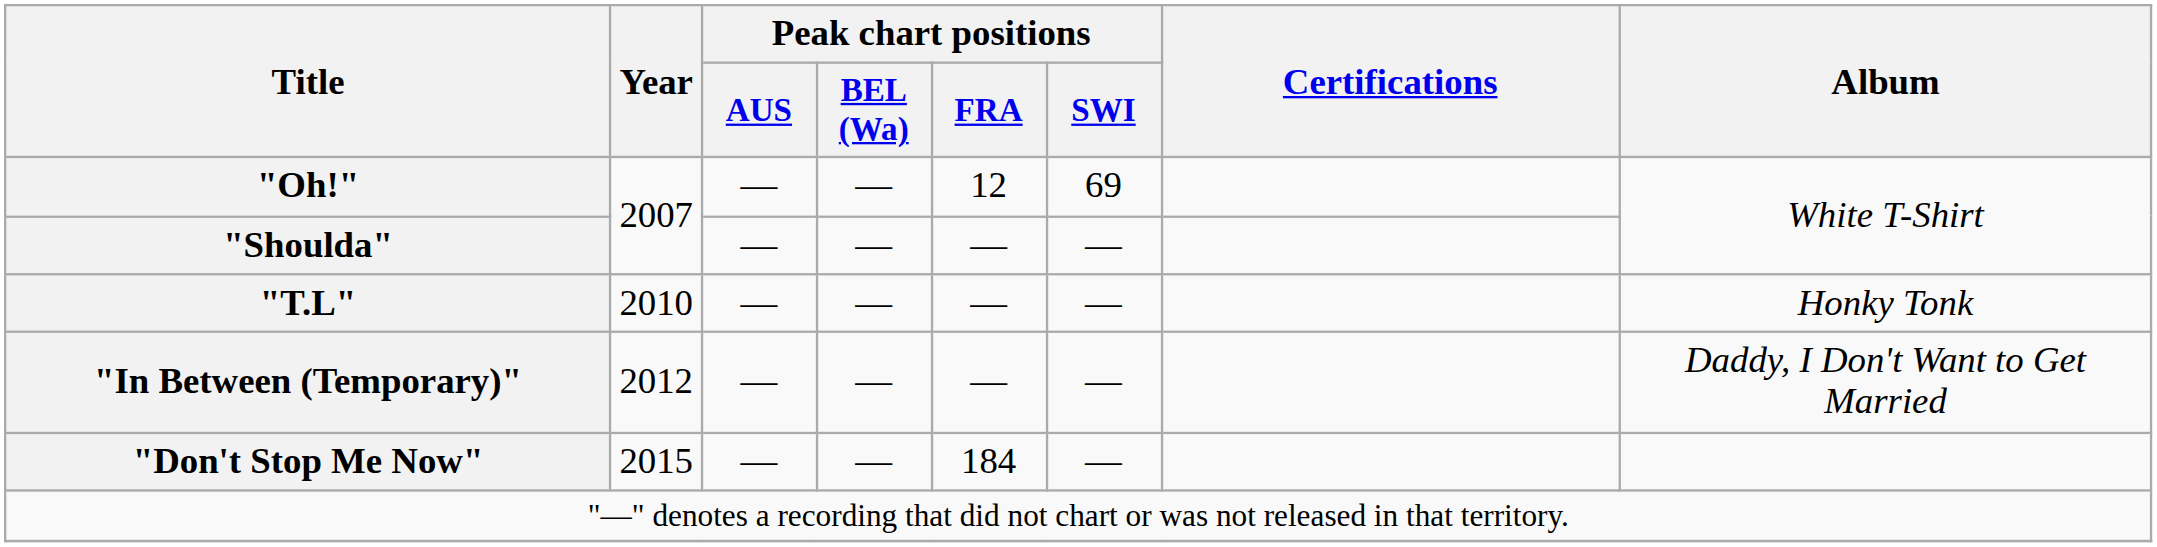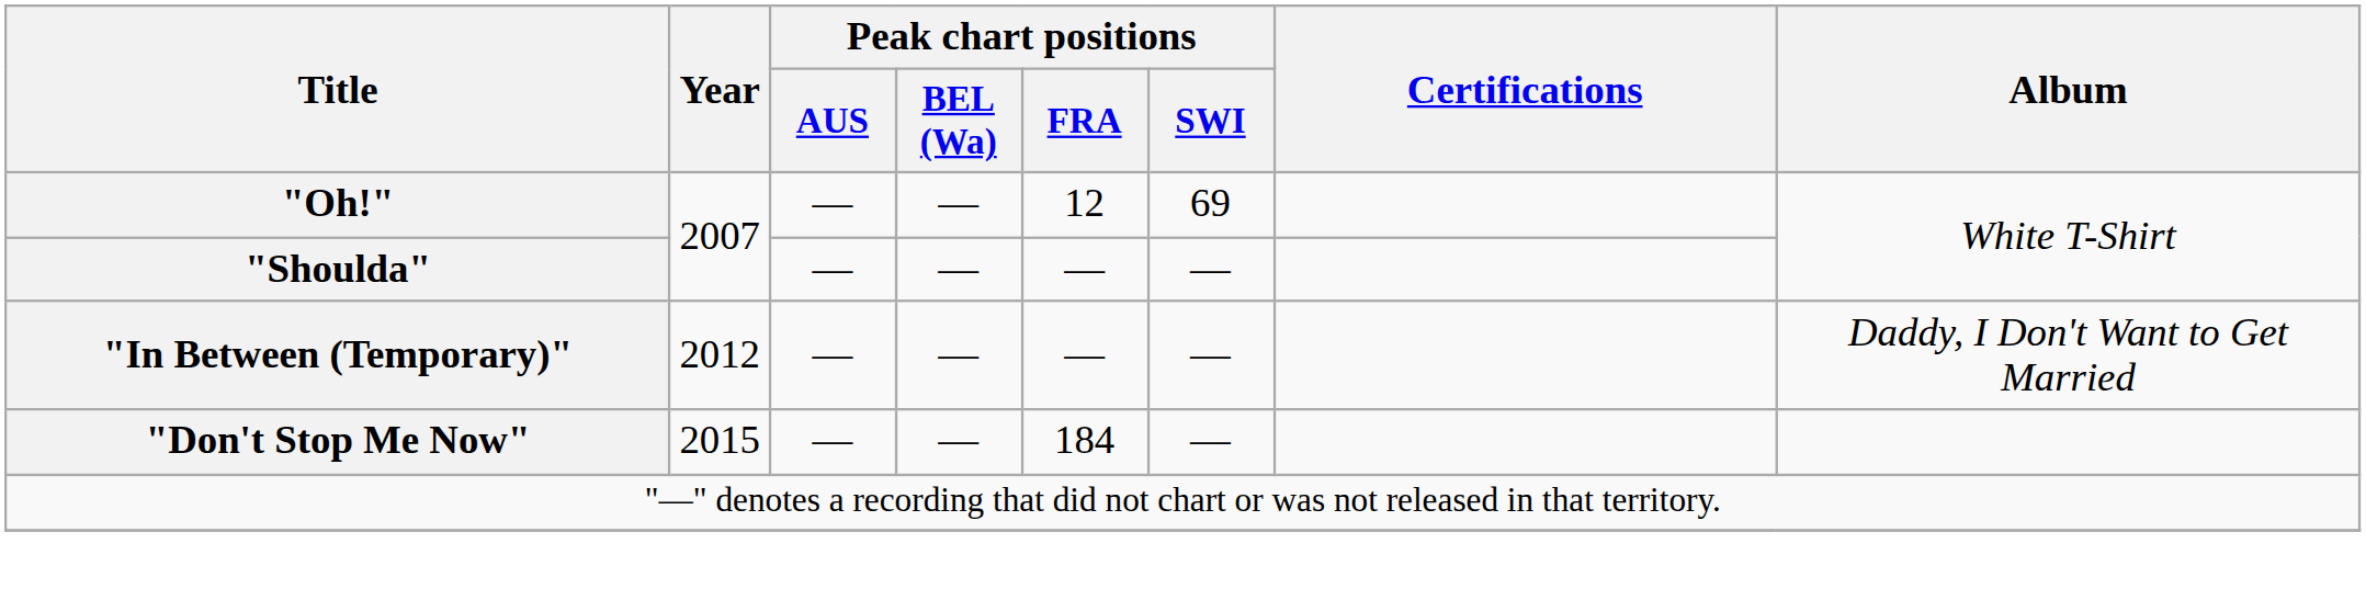- row: "T.L" | 2010 | — | — | — | — | Honky Tonk
